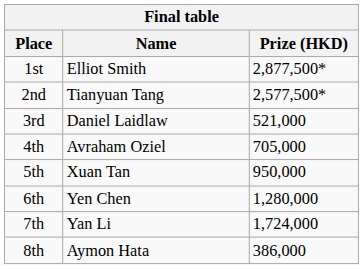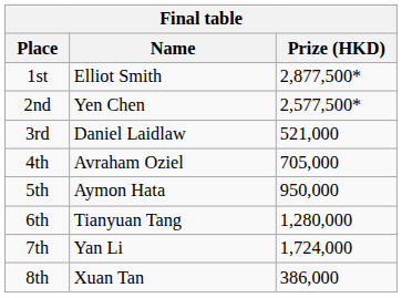2nd | Name: Tianyuan Tang -> Yen Chen
5th | Name: Xuan Tan -> Aymon Hata
6th | Name: Yen Chen -> Tianyuan Tang
8th | Name: Aymon Hata -> Xuan Tan
